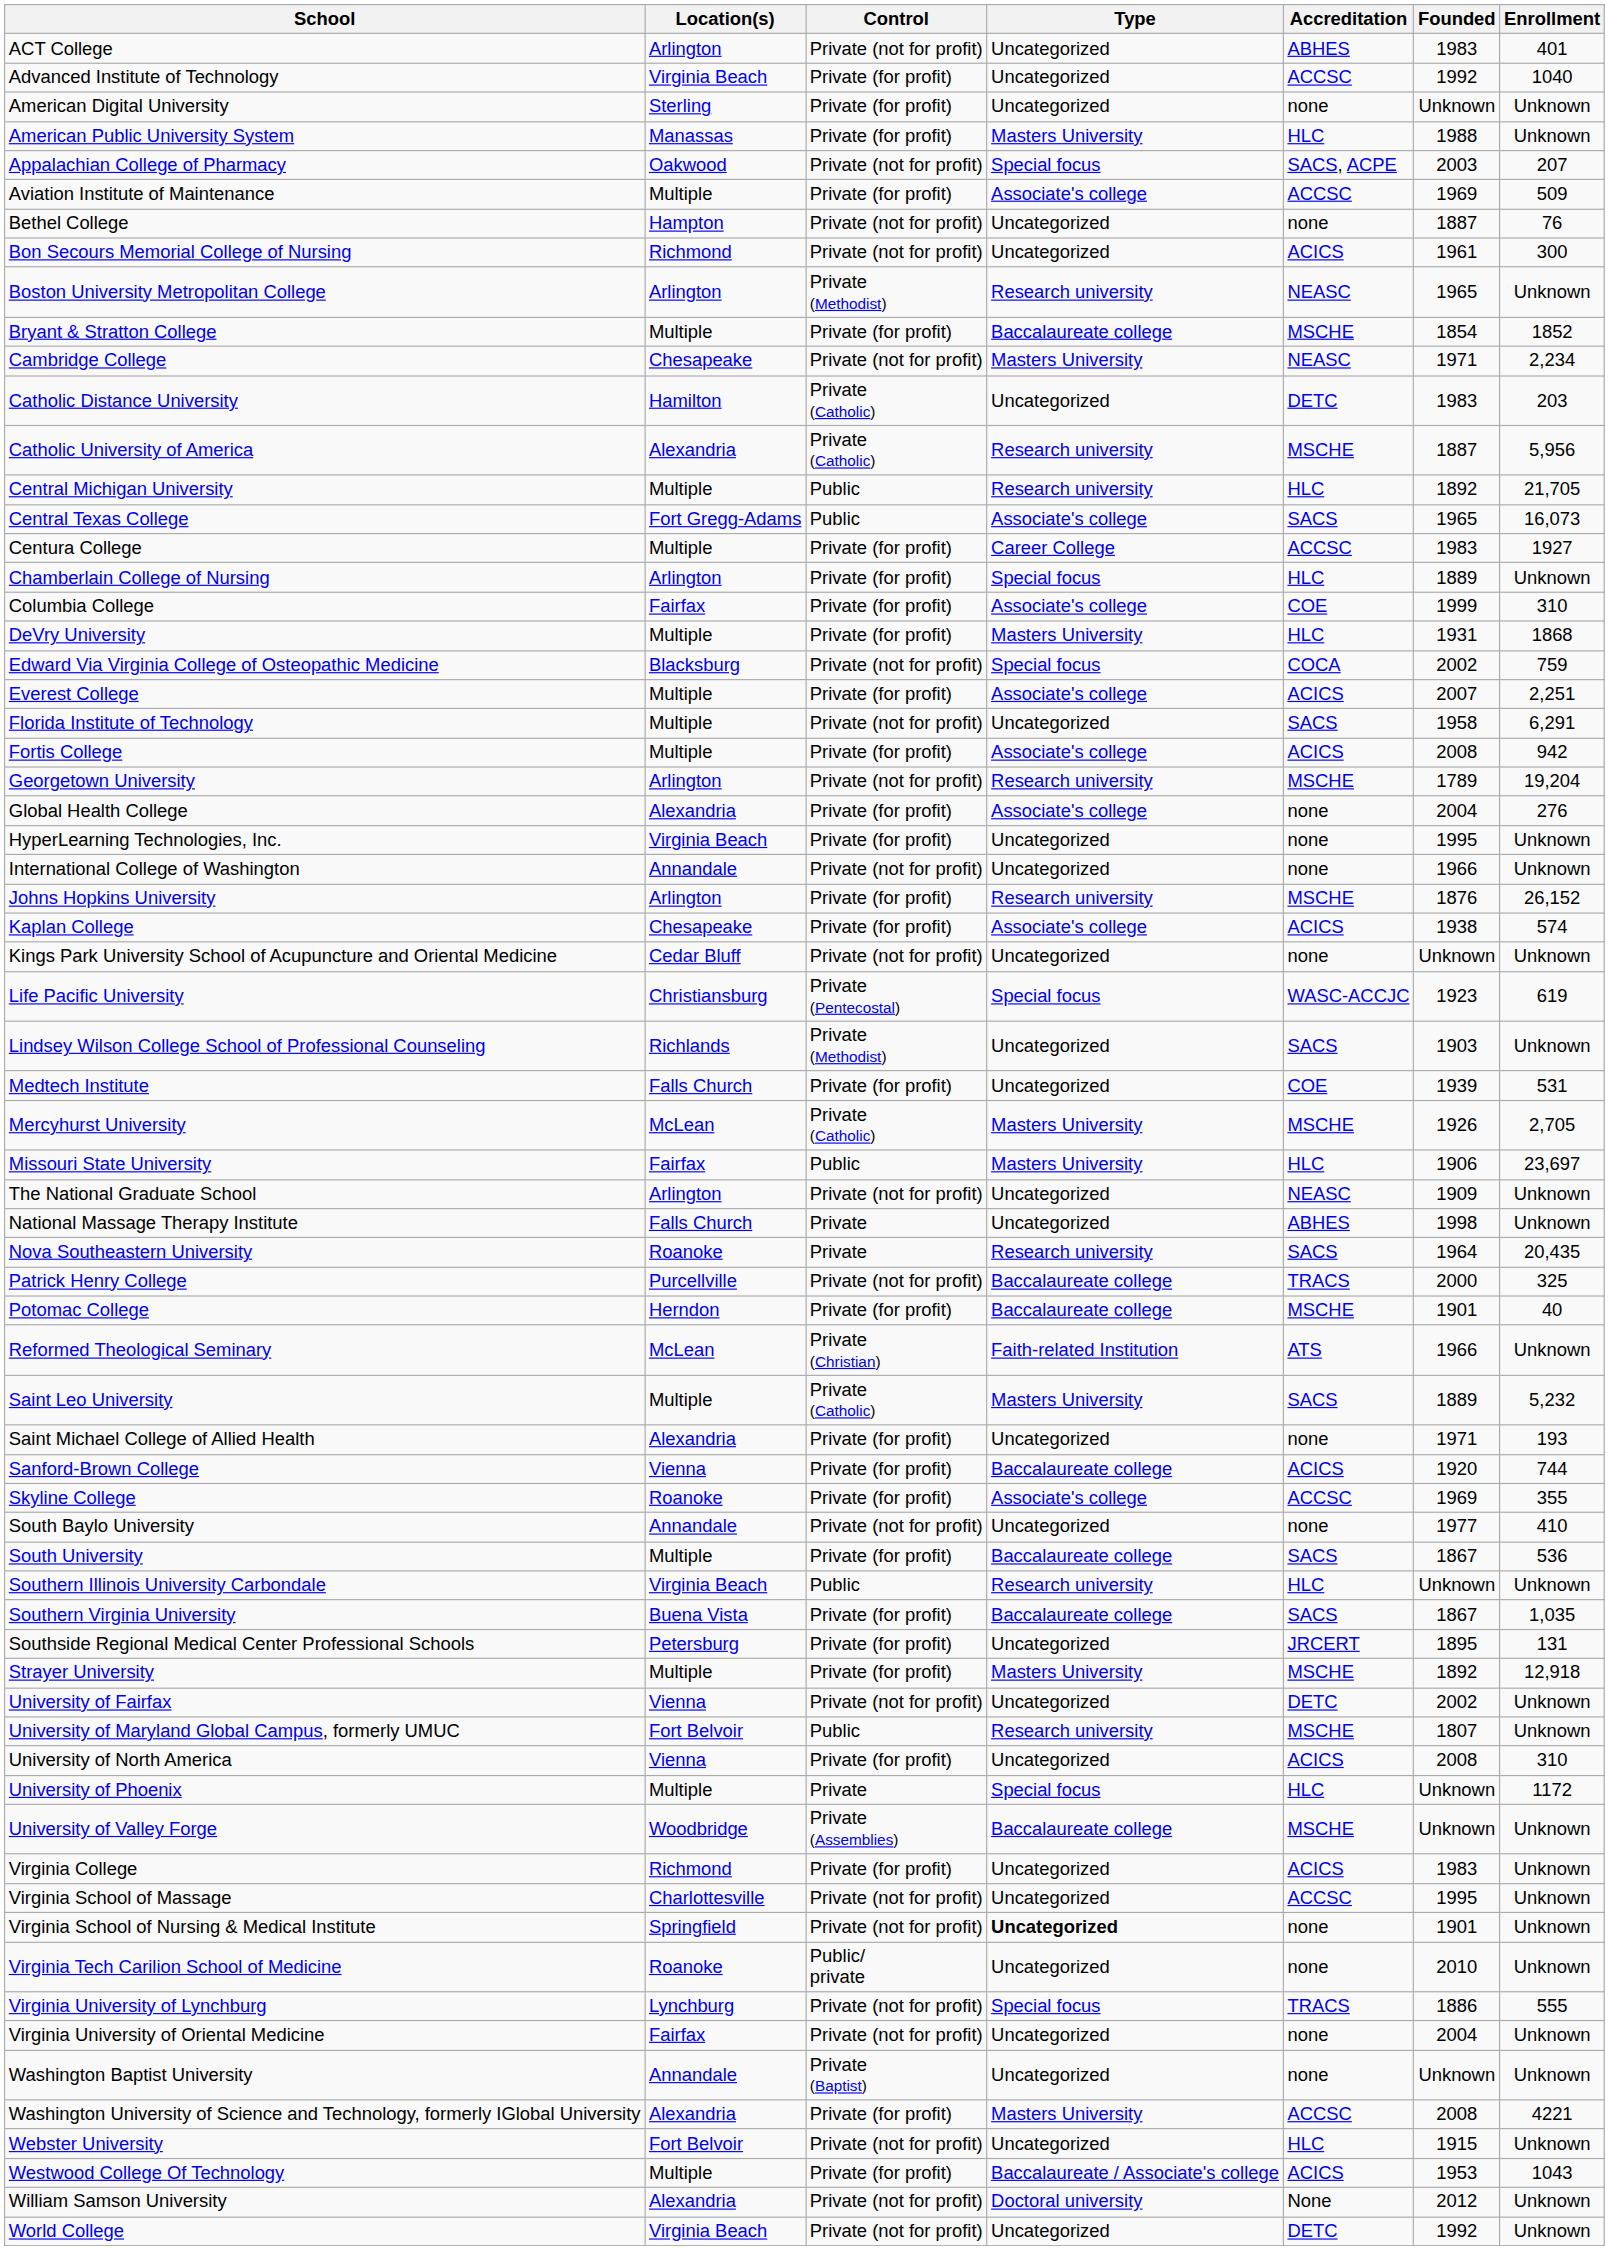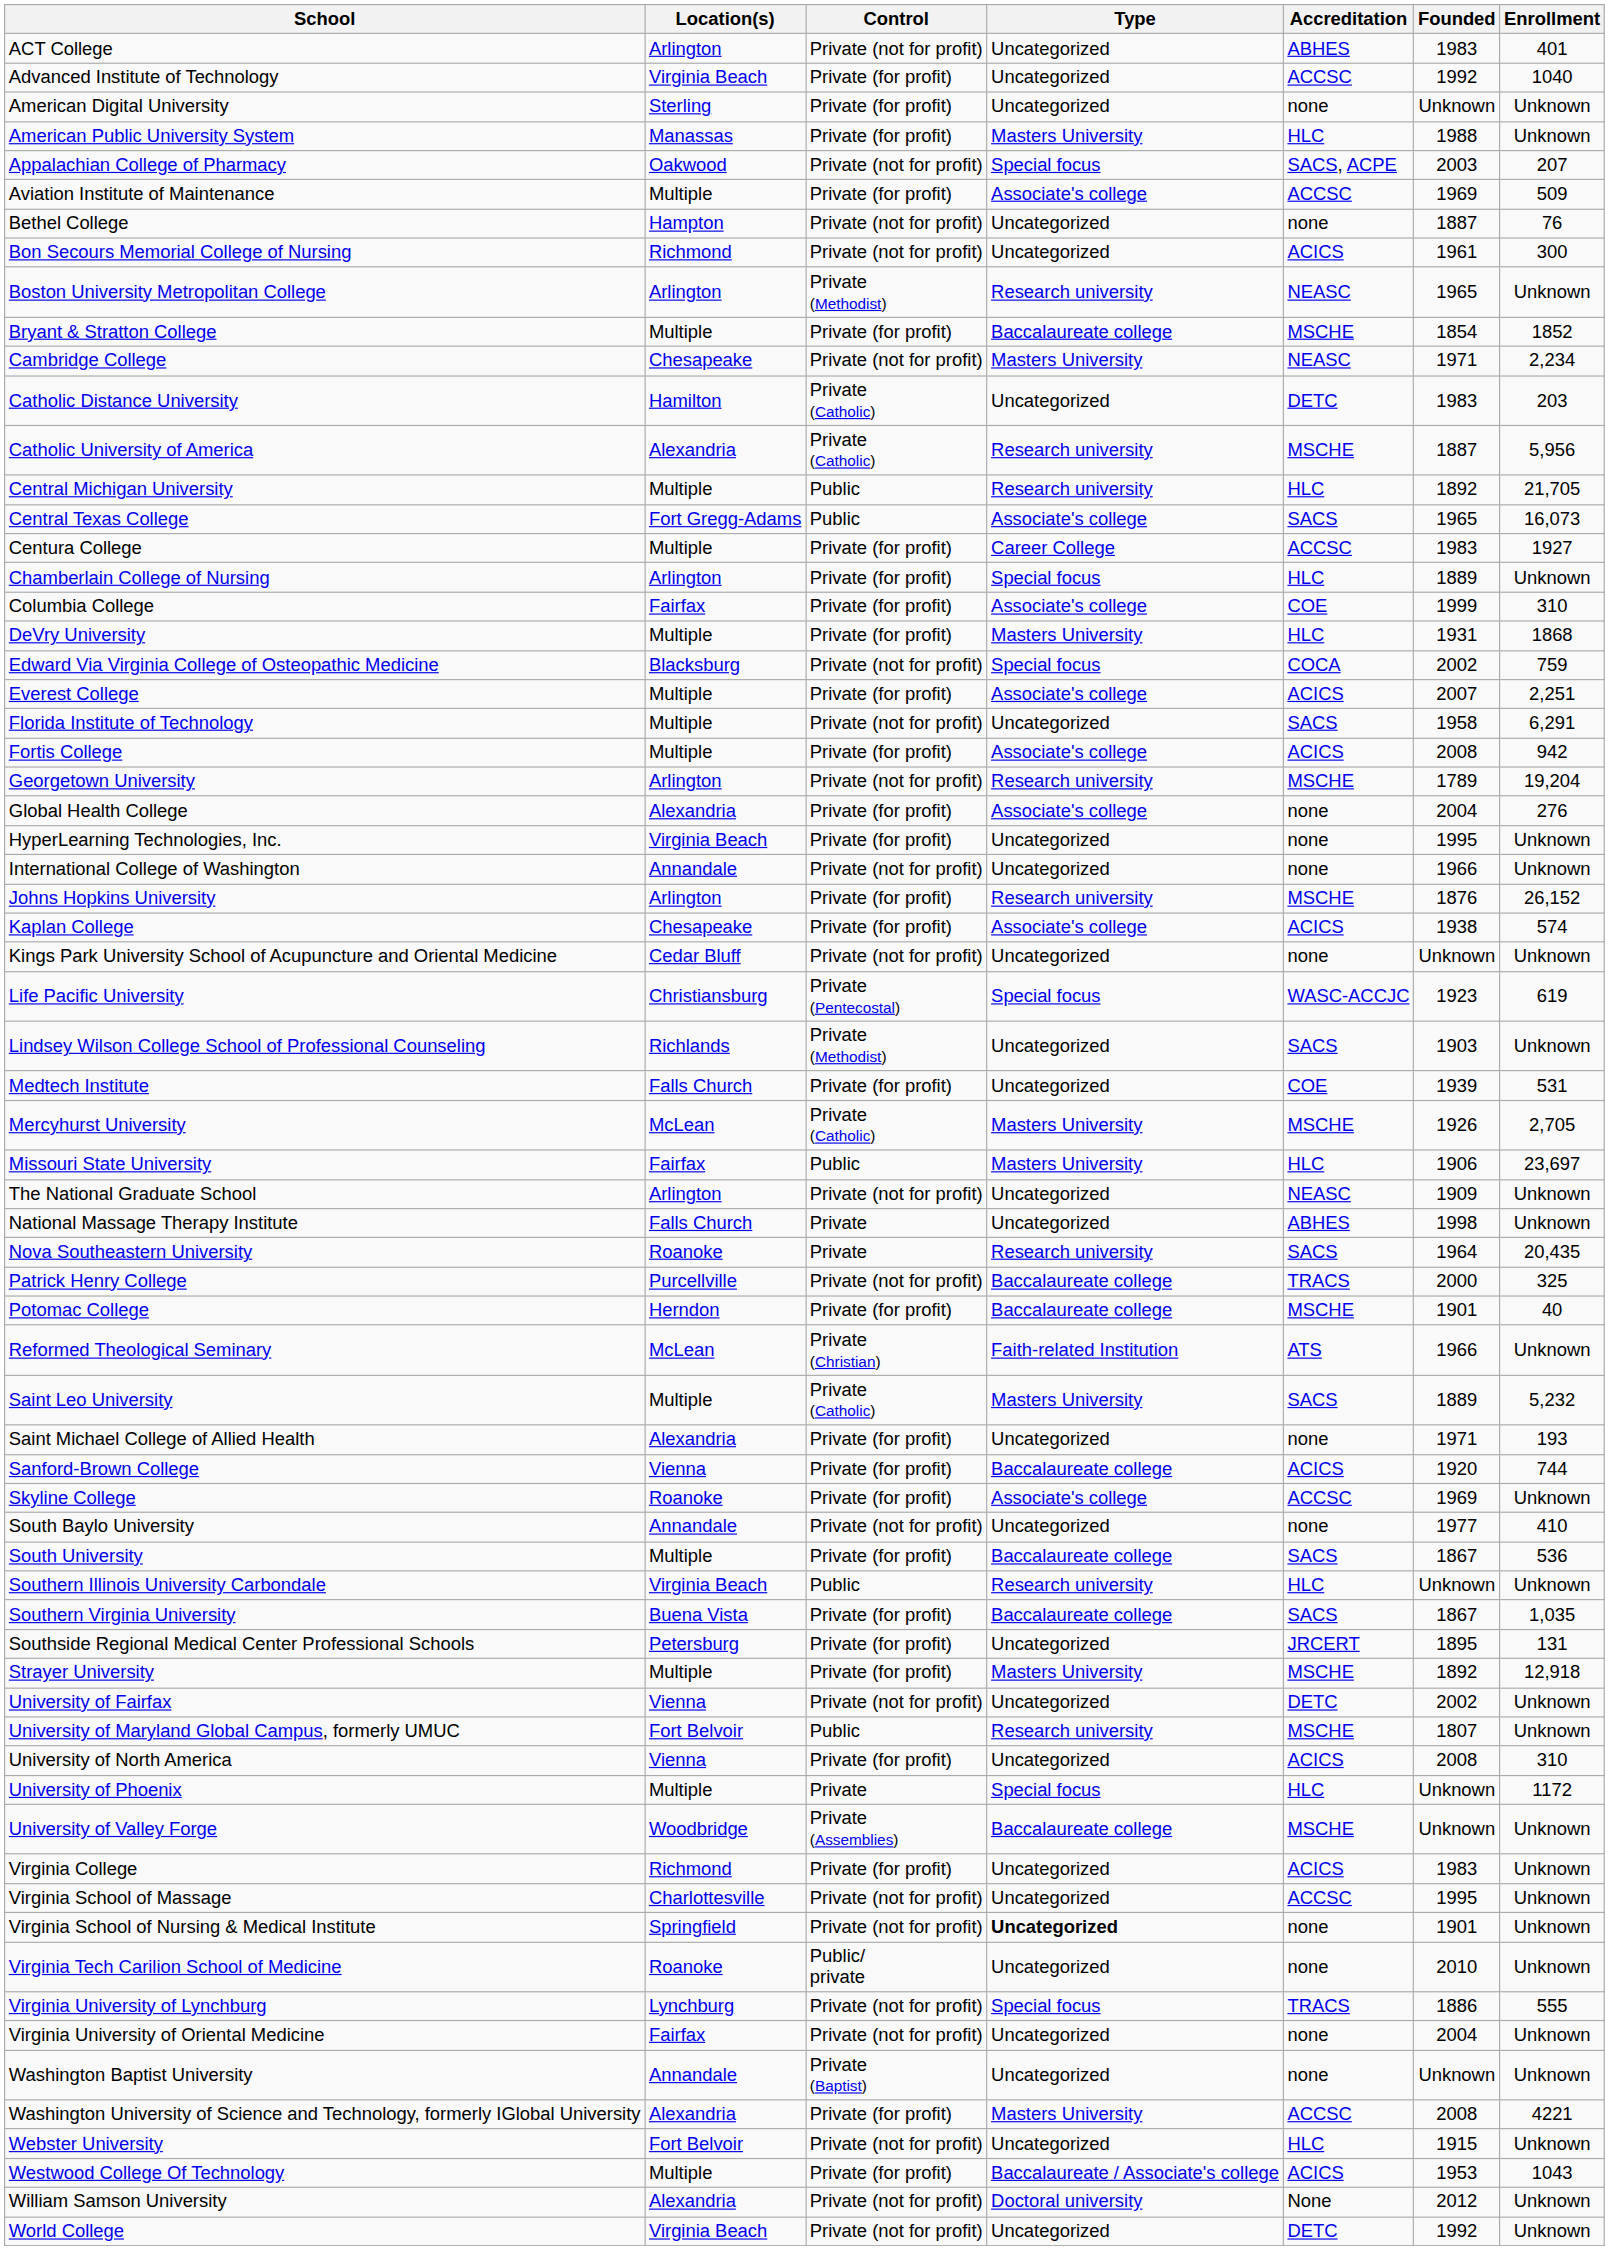Skyline College | Enrollment: 355 -> Unknown
